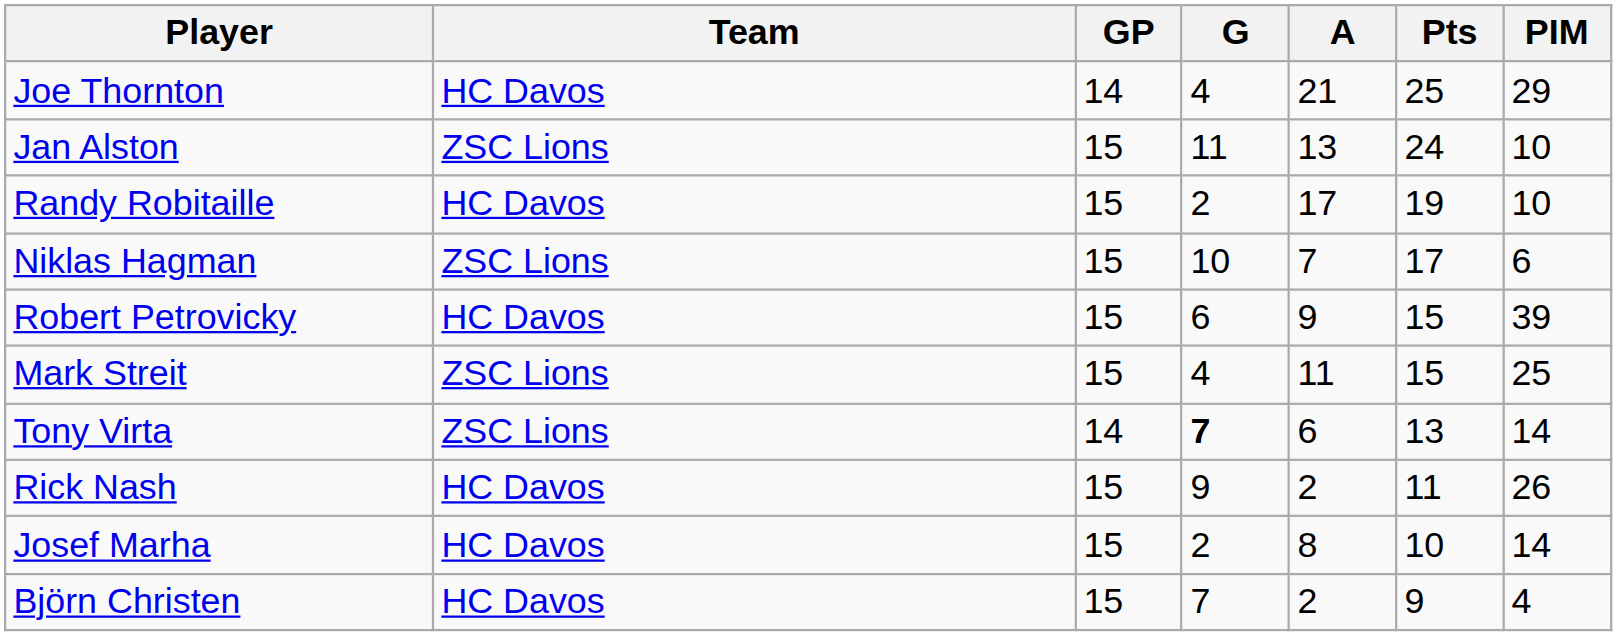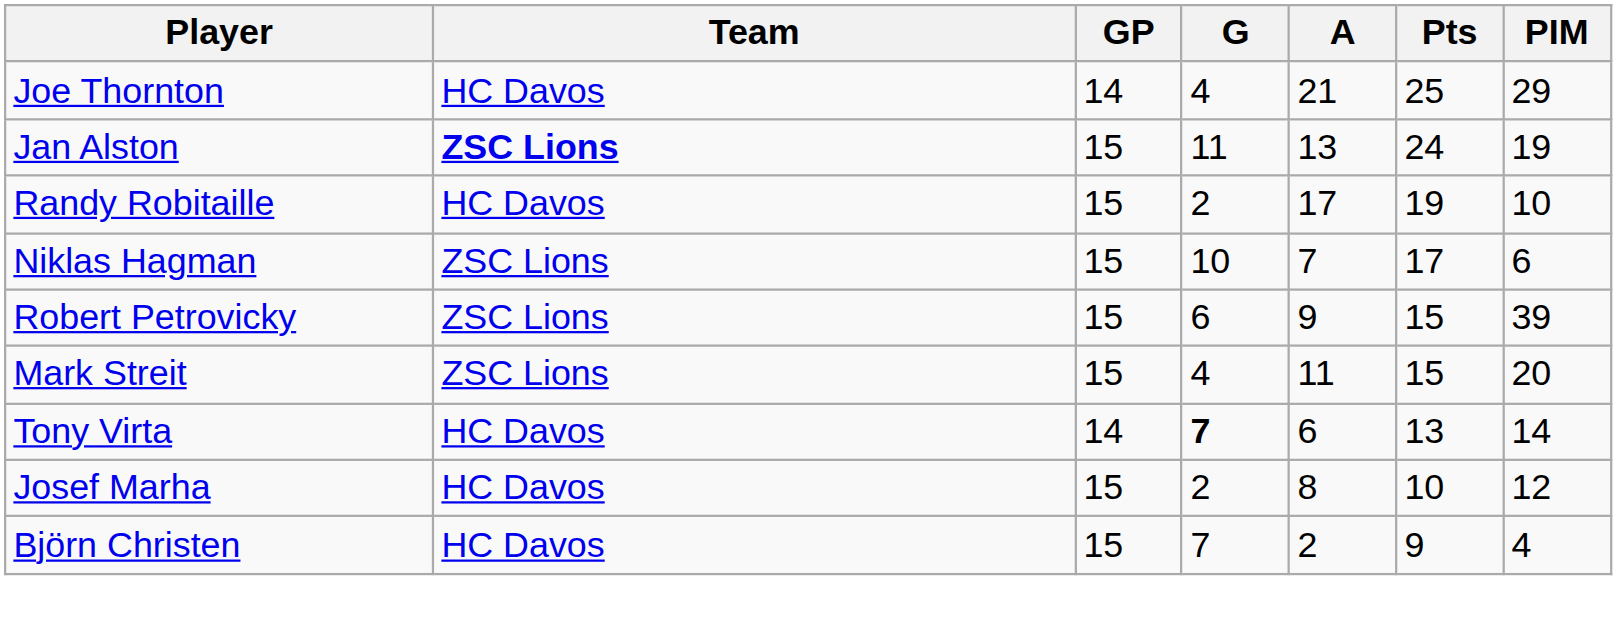Jan Alston | Team: normal -> bold
Jan Alston | PIM: 10 -> 19
Robert Petrovicky | Team: HC Davos -> ZSC Lions
Mark Streit | PIM: 25 -> 20
Tony Virta | Team: ZSC Lions -> HC Davos
- row: Rick Nash | HC Davos | 15 | 9 | 2 | 11 | 26
Josef Marha | PIM: 14 -> 12
